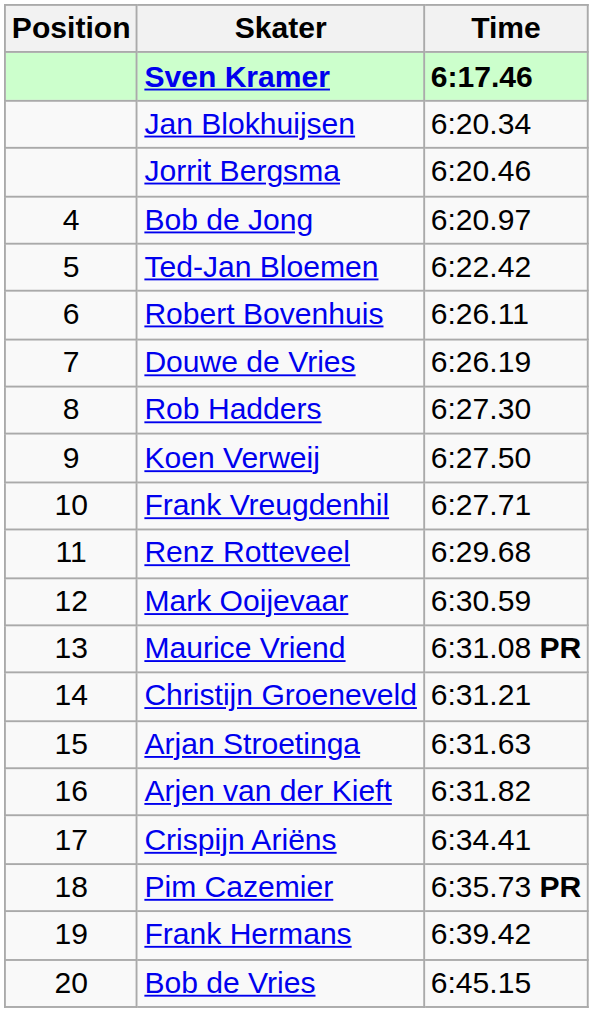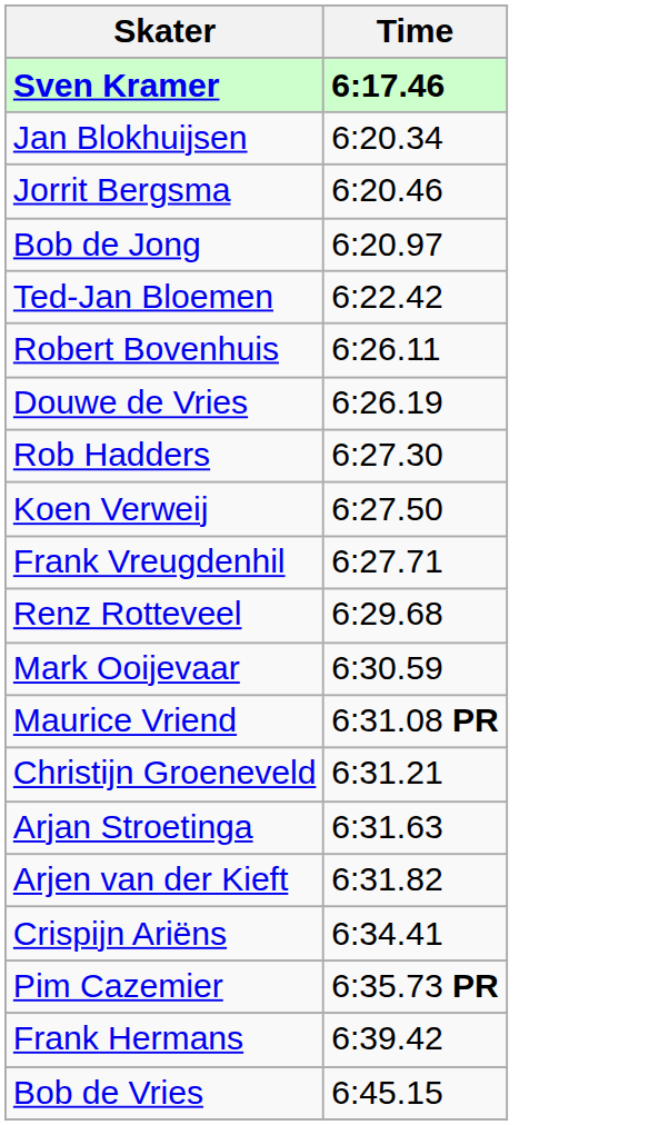- column: Position | 4 | 5 | 6 | 7 | 8 | 9 | 10 | 11 | 12 | 13 | 14 | 15 | 16 | 17 | 18 | 19 | 20
